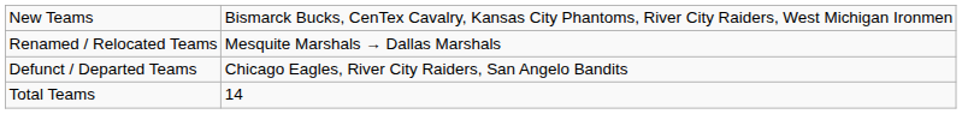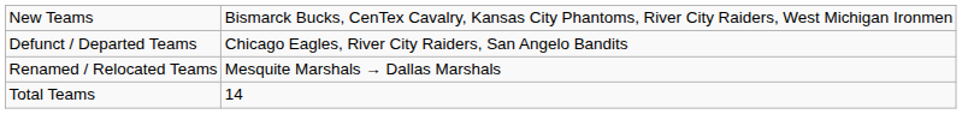rows swapped: Renamed / Relocated Teams <-> Defunct / Departed Teams
